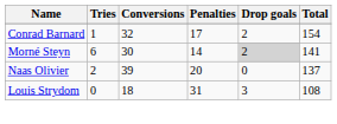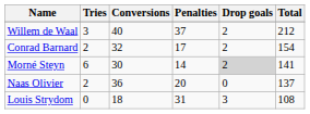+ row: Willem de Waal | 3 | 40 | 37 | 2 | 212
Conrad Barnard | Tries: 1 -> 2
Naas Olivier | Conversions: 39 -> 36
